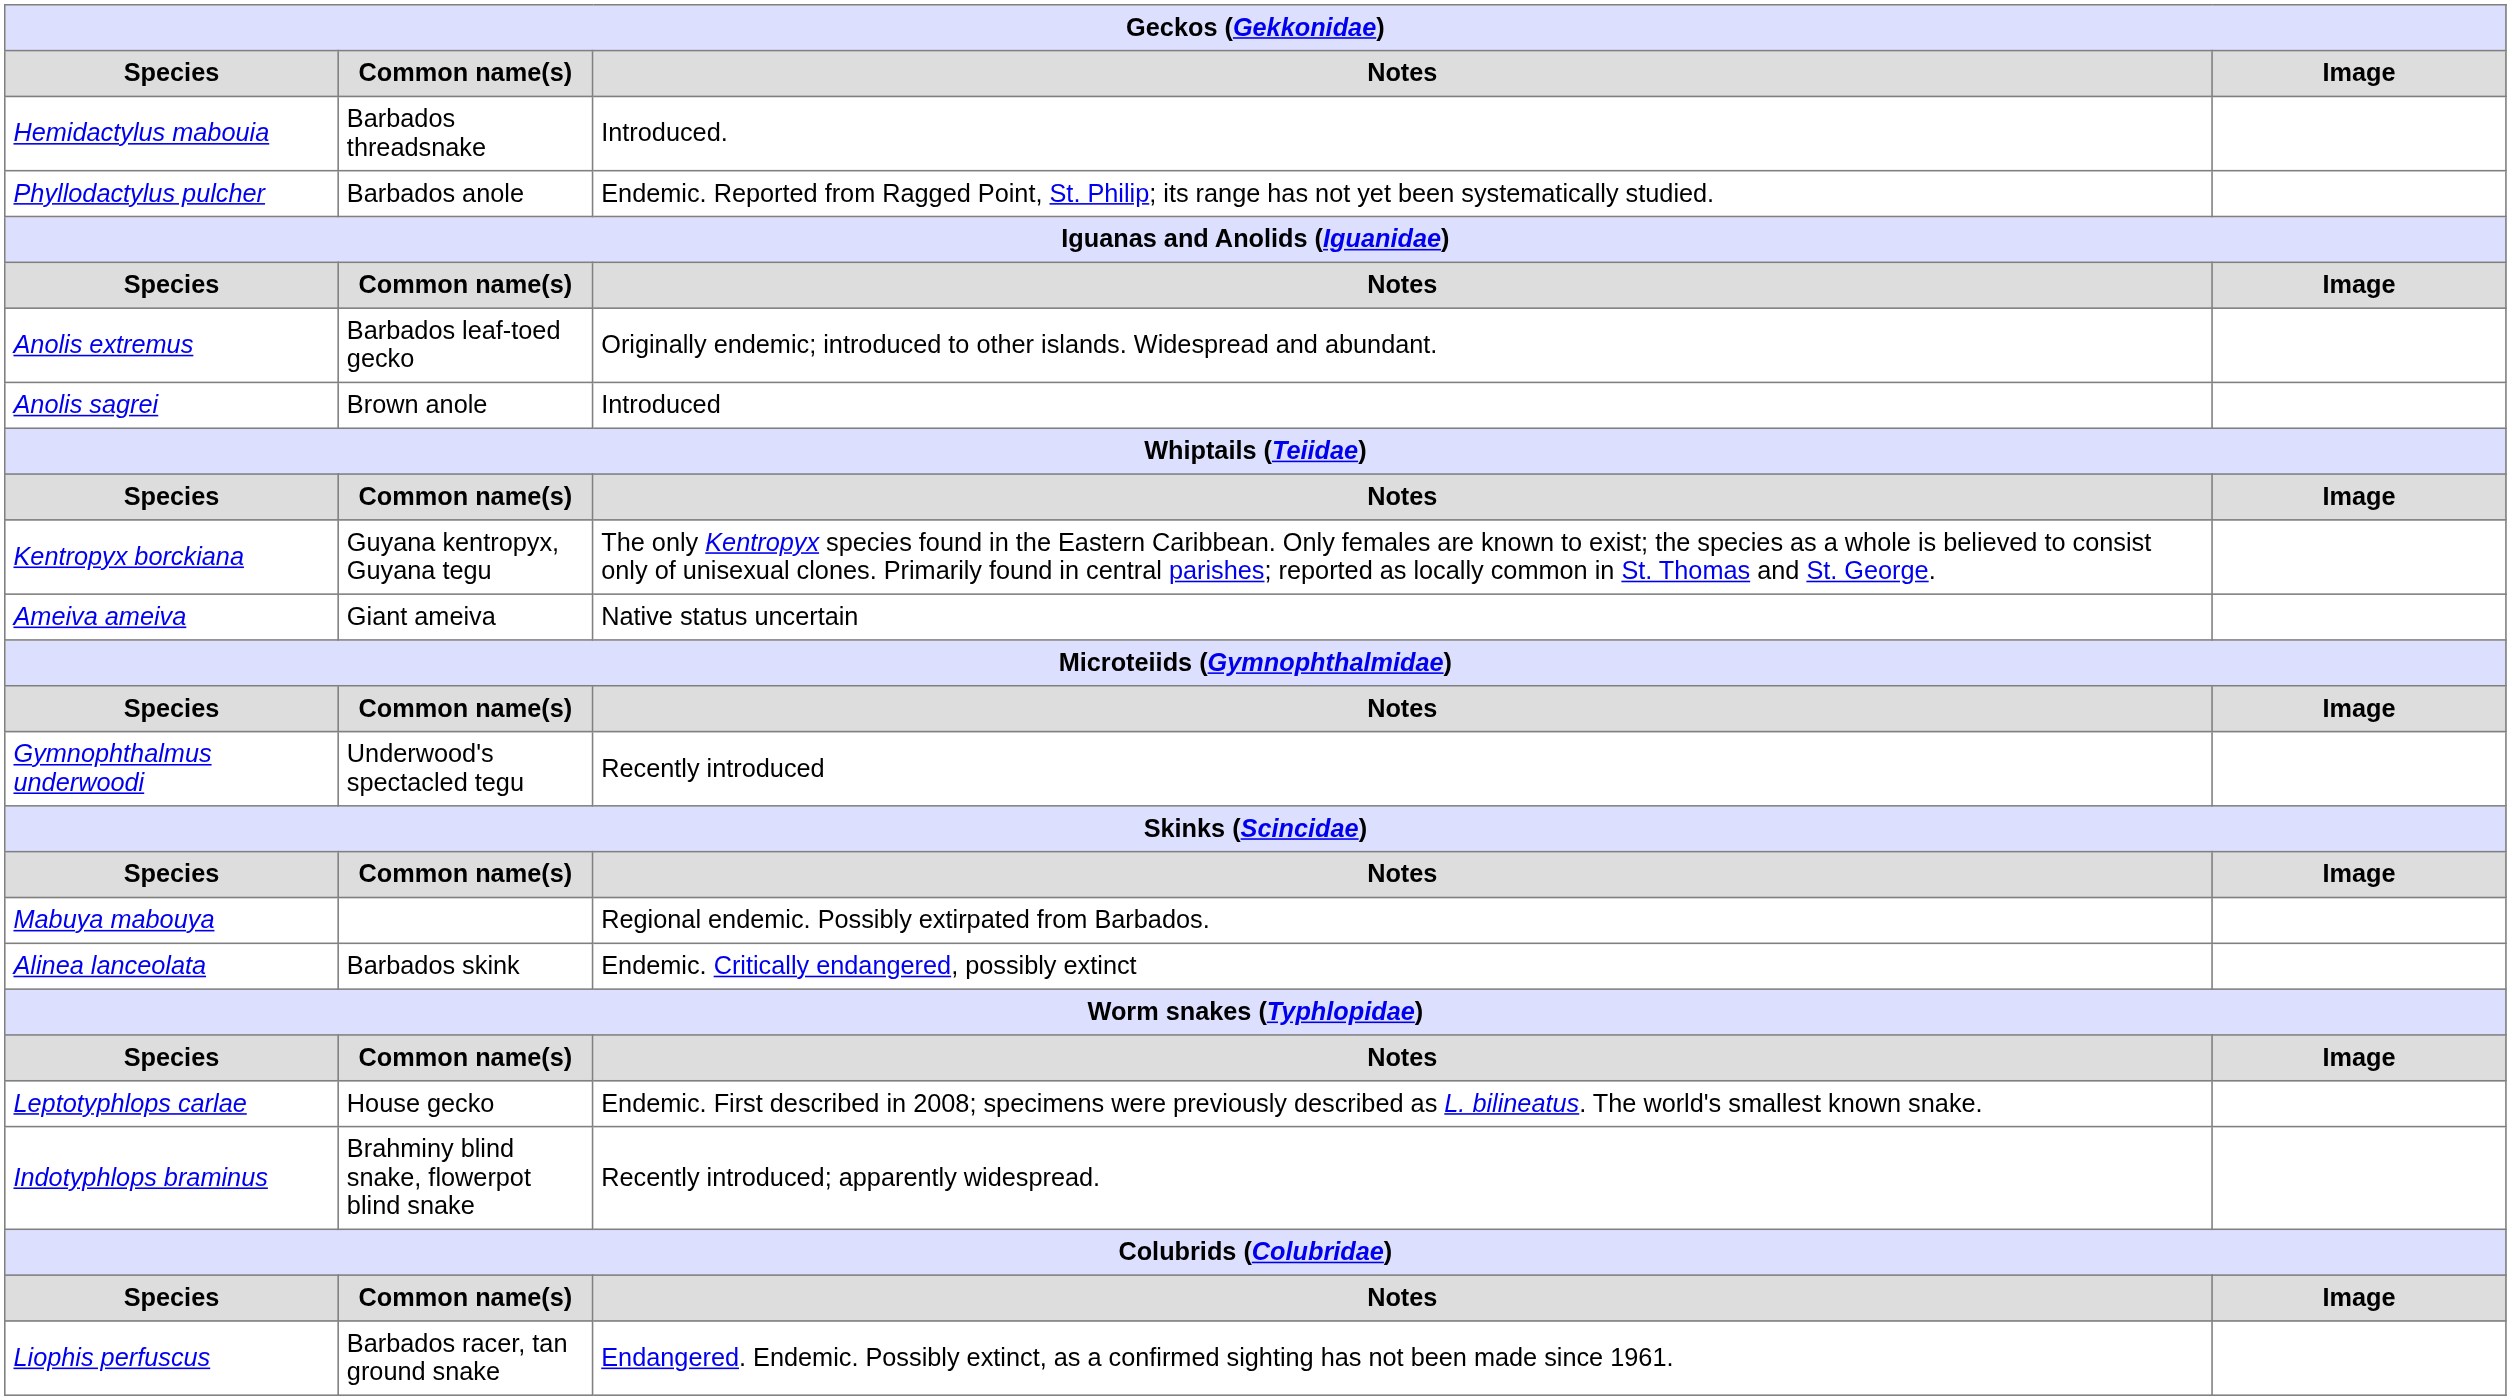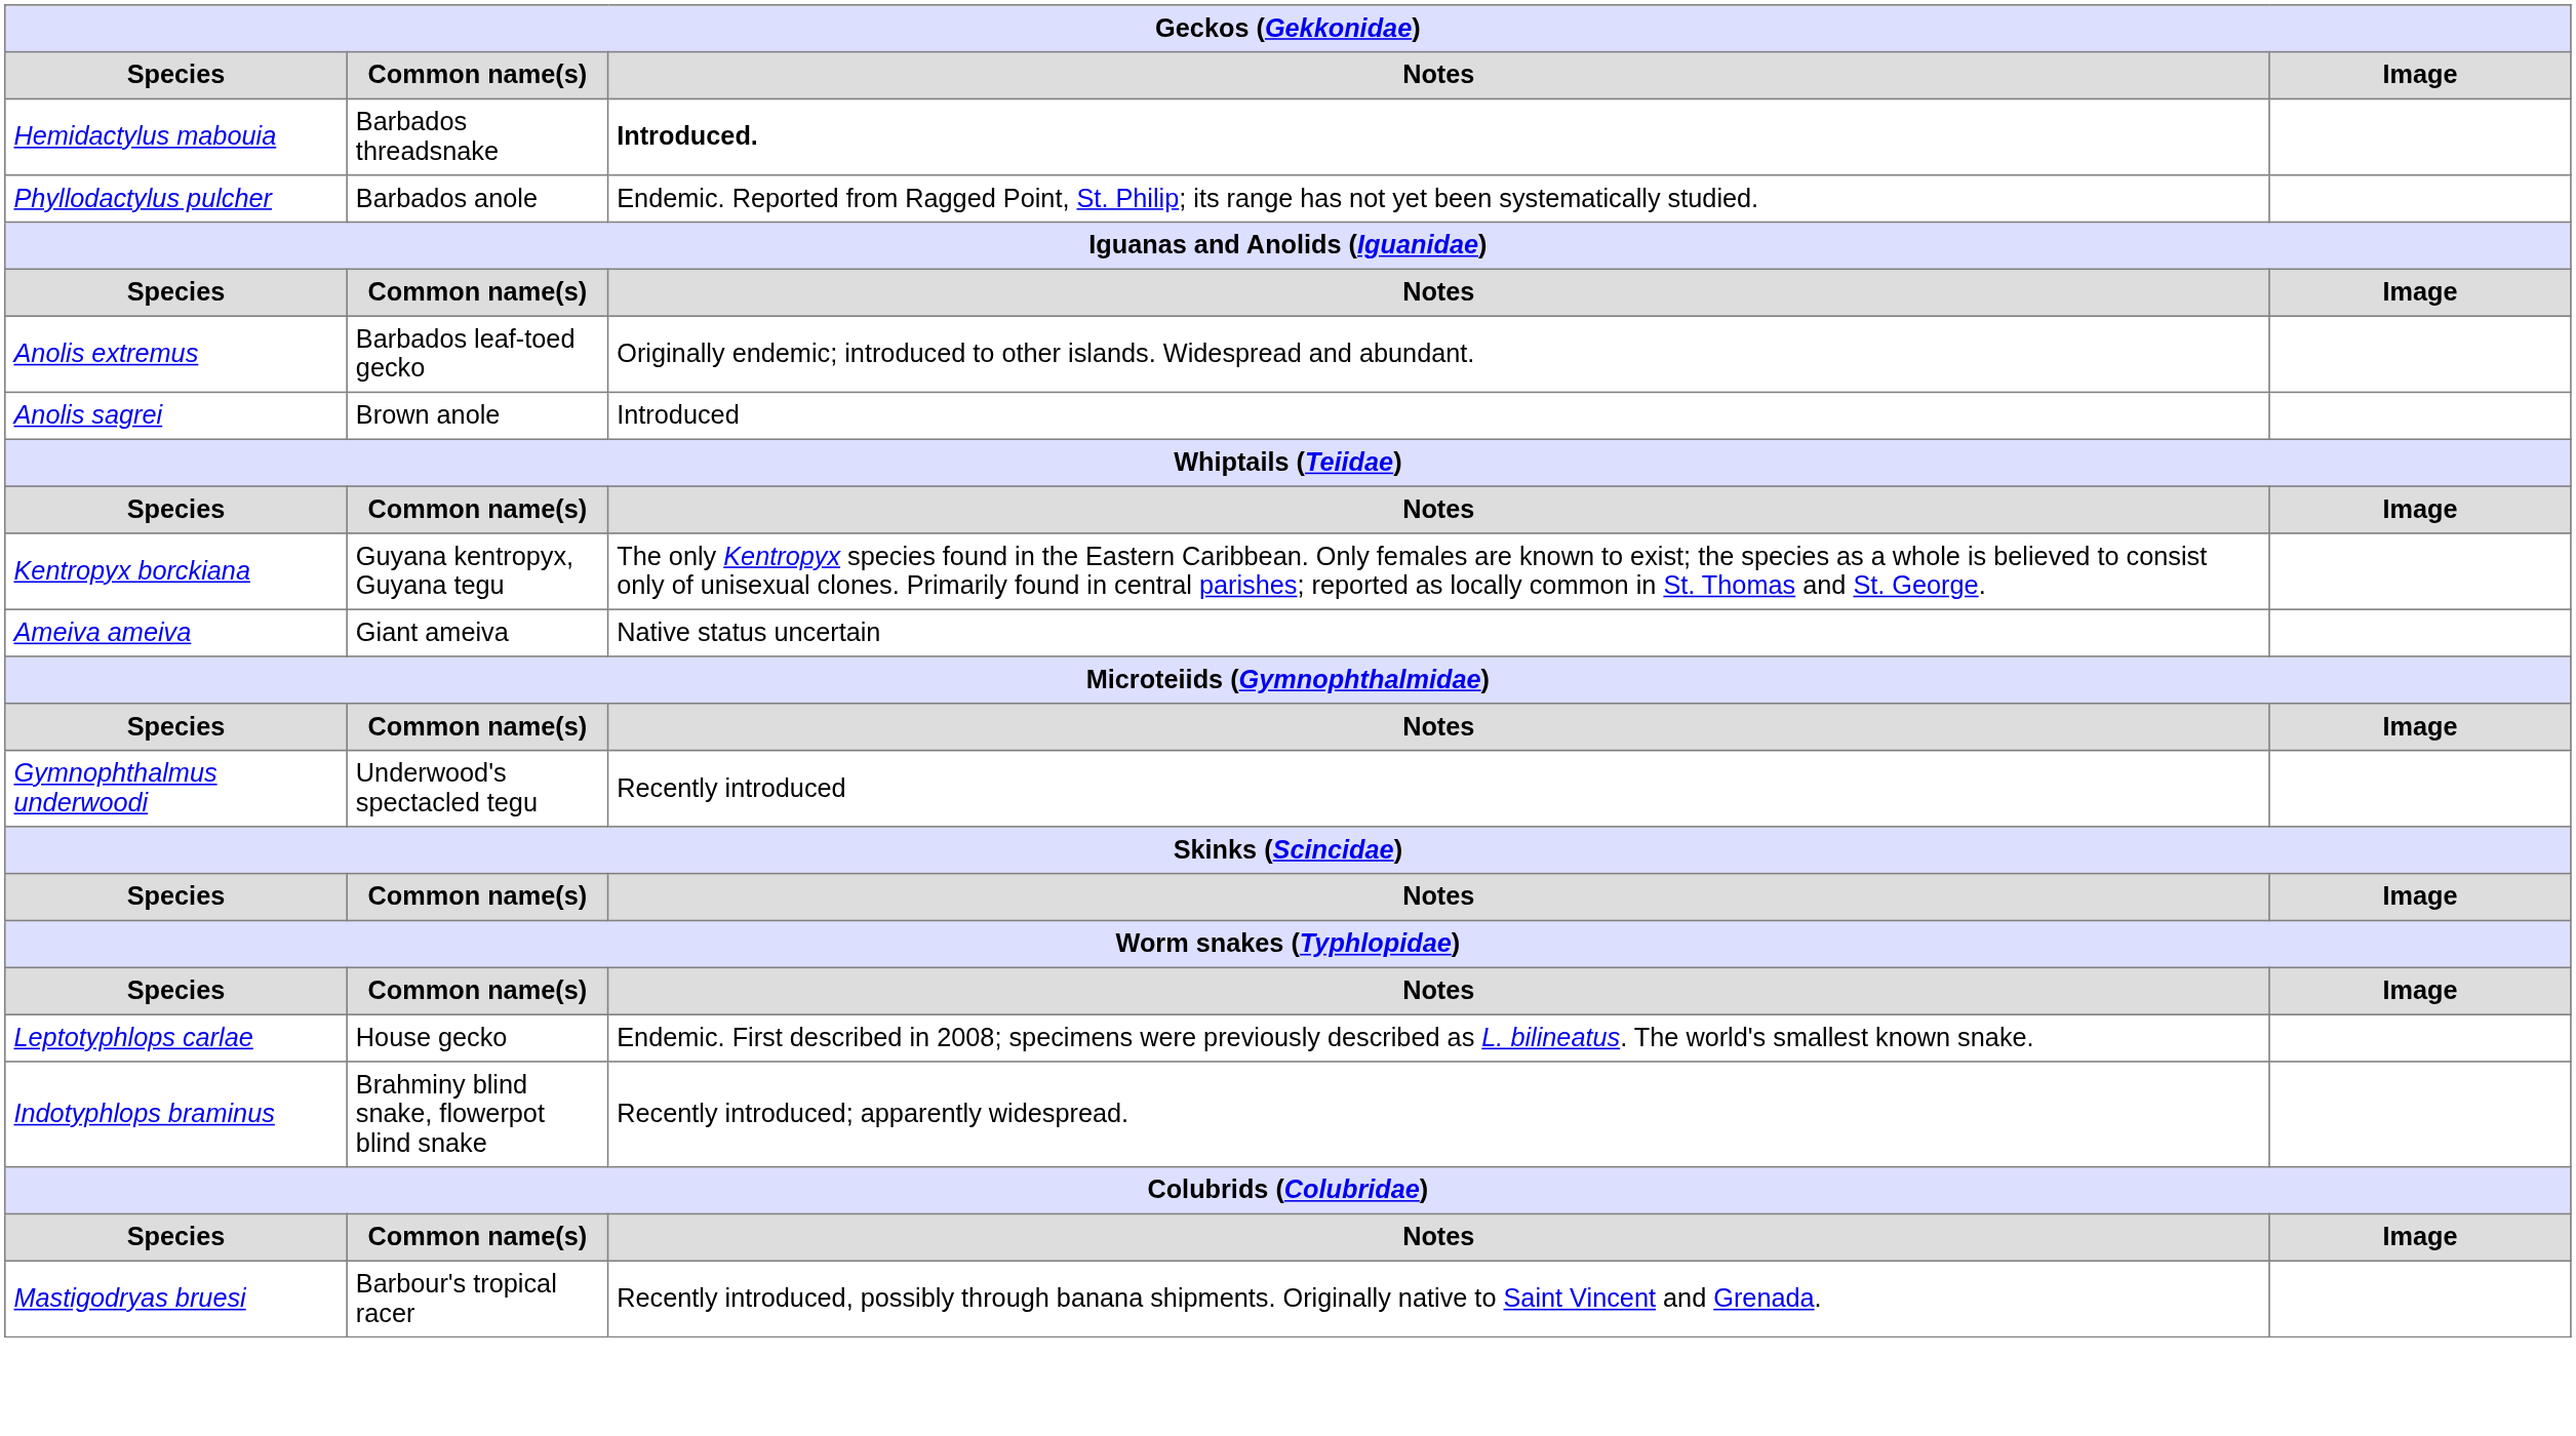Hemidactylus mabouia | Notes: normal -> bold
- row: Mabuya mabouya | Regional endemic. Possibly extirpated from Barbados.
- row: Alinea lanceolata | Barbados skink | Endemic. Critically endangered, possibly extinct
- row: Liophis perfuscus | Barbados racer, tan ground snake | Endangered. Endemic. Possibly extinct, as a confirmed sighting has not been made since 1961.
+ row: Mastigodryas bruesi | Barbour's tropical racer | Recently introduced, possibly through banana shipments. Originally native to Saint Vincent and Grenada.
